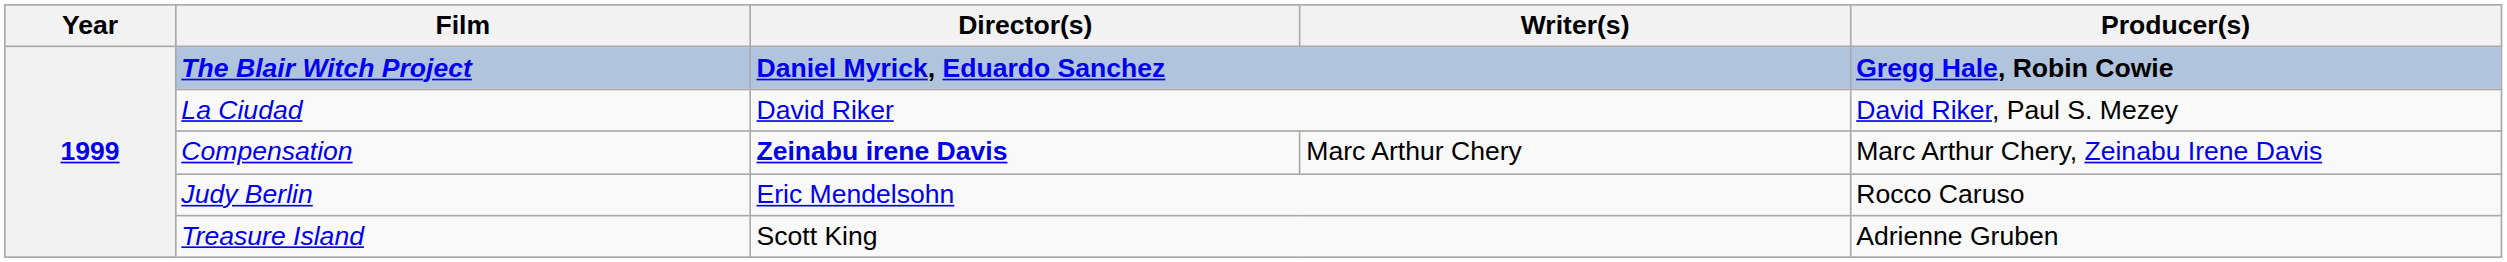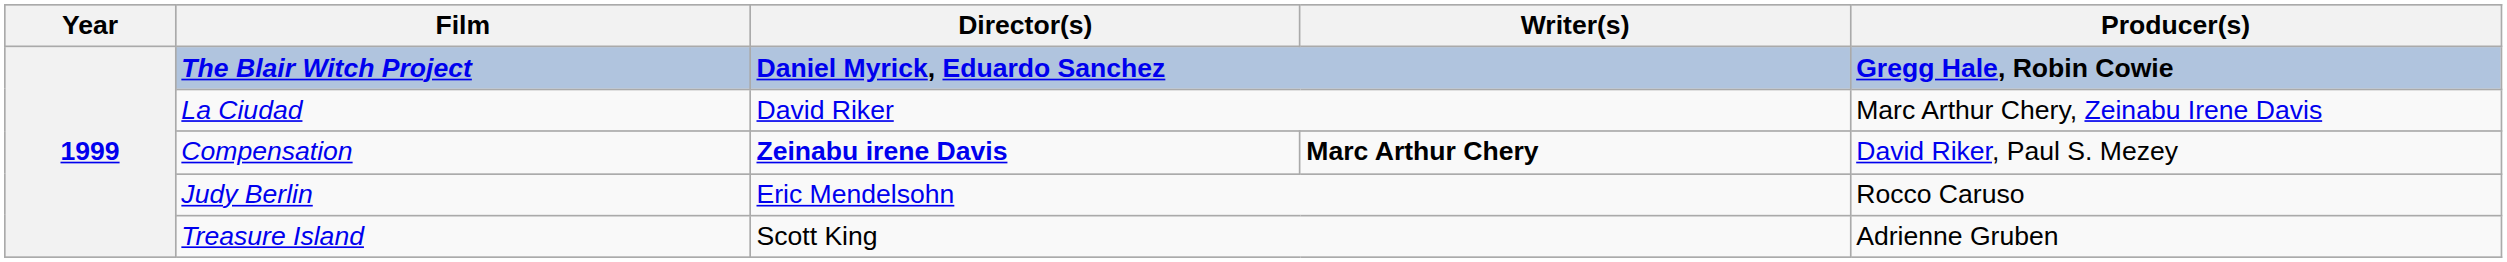La Ciudad | Producer(s): David Riker, Paul S. Mezey -> Marc Arthur Chery, Zeinabu Irene Davis
Compensation | Writer(s): normal -> bold
Compensation | Producer(s): Marc Arthur Chery, Zeinabu Irene Davis -> David Riker, Paul S. Mezey
